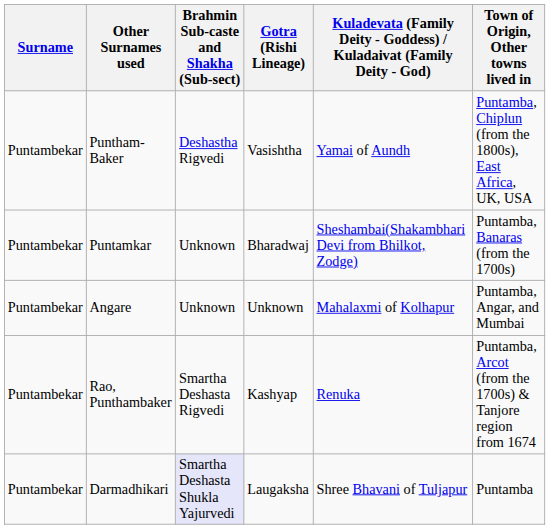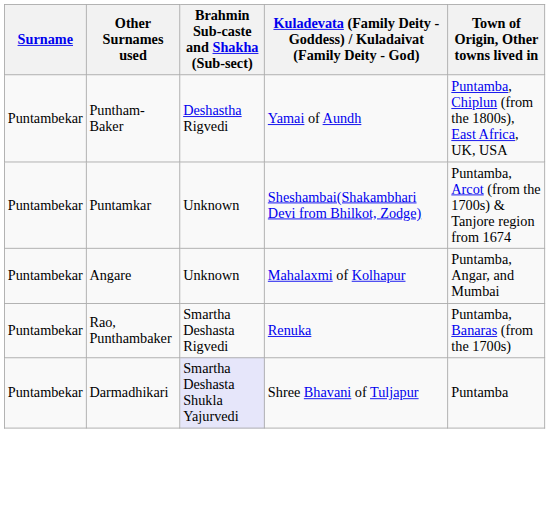- column: Gotra (Rishi Lineage) | Vasishtha | Bharadwaj | Unknown | Kashyap | Laugaksha
Puntamkar | Town of Origin, Other towns lived in: Puntamba, Banaras (from the 1700s) -> Puntamba, Arcot (from the 1700s) & Tanjore region from 1674
Rao, Punthambaker | Town of Origin, Other towns lived in: Puntamba, Arcot (from the 1700s) & Tanjore region from 1674 -> Puntamba, Banaras (from the 1700s)
